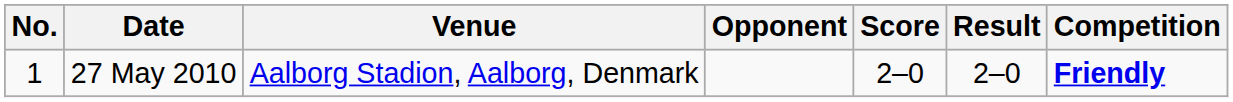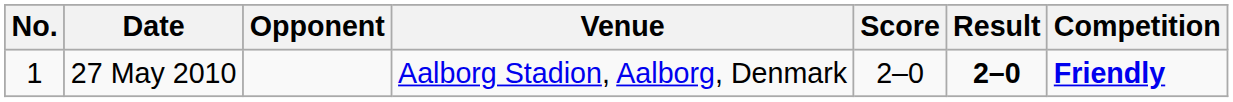columns swapped: Venue <-> Opponent
27 May 2010 | Result: normal -> bold
